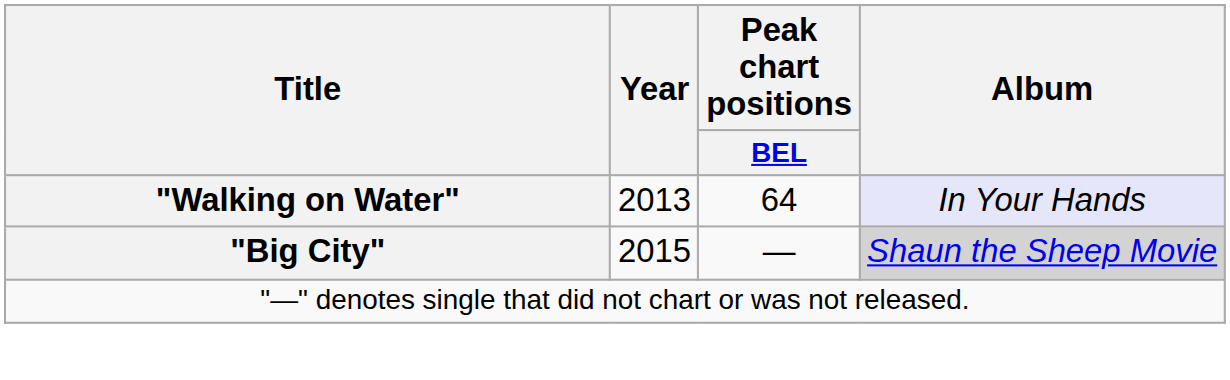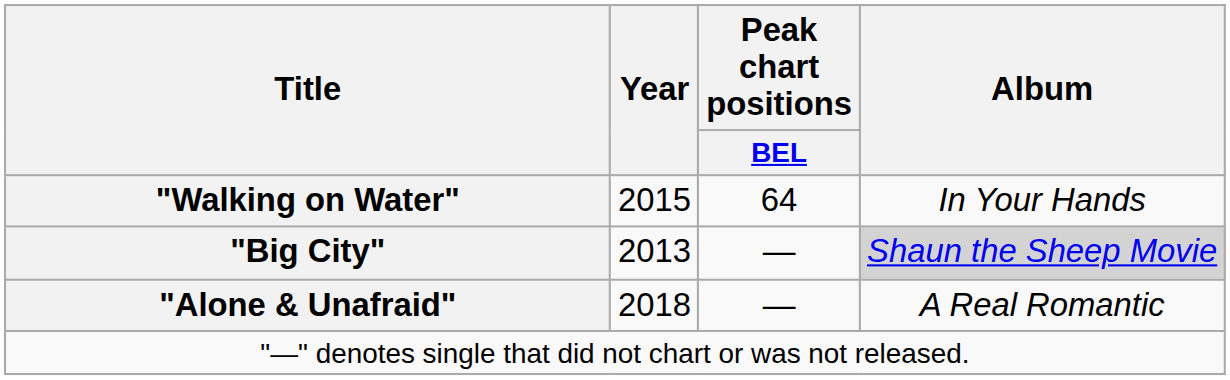"Walking on Water" | Year: 2013 -> 2015
"Walking on Water" | Album: lavender background -> no background
"Big City" | Year: 2015 -> 2013
+ row: "Alone & Unafraid" | 2018 | — | A Real Romantic
